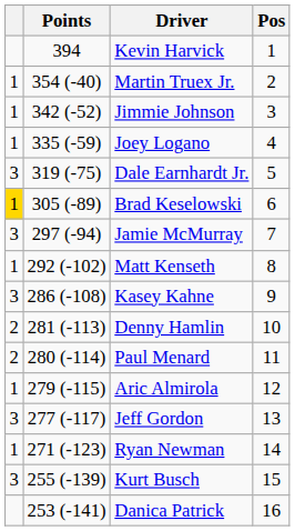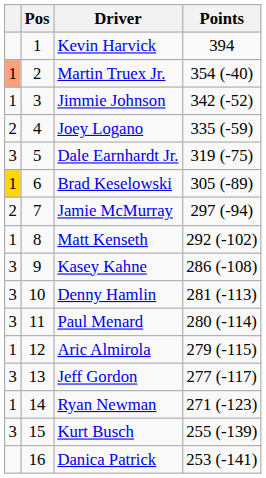columns swapped: Pos <-> Points
Martin Truex Jr. | column 1: no background -> lightsalmon background
Joey Logano | column 1: 1 -> 2
Jamie McMurray | column 1: 3 -> 2
Denny Hamlin | column 1: 2 -> 3
Paul Menard | column 1: 2 -> 3
